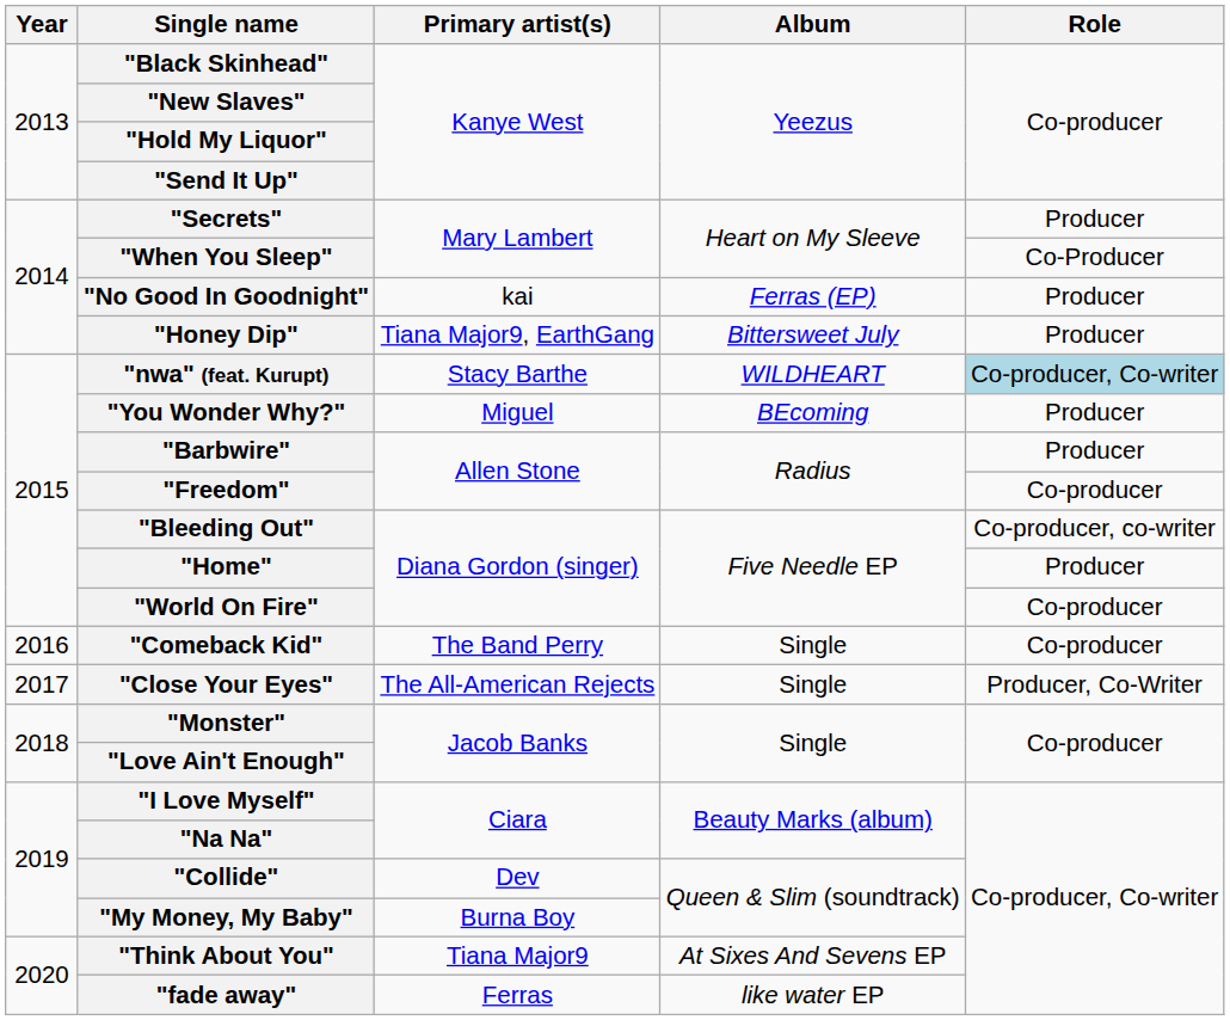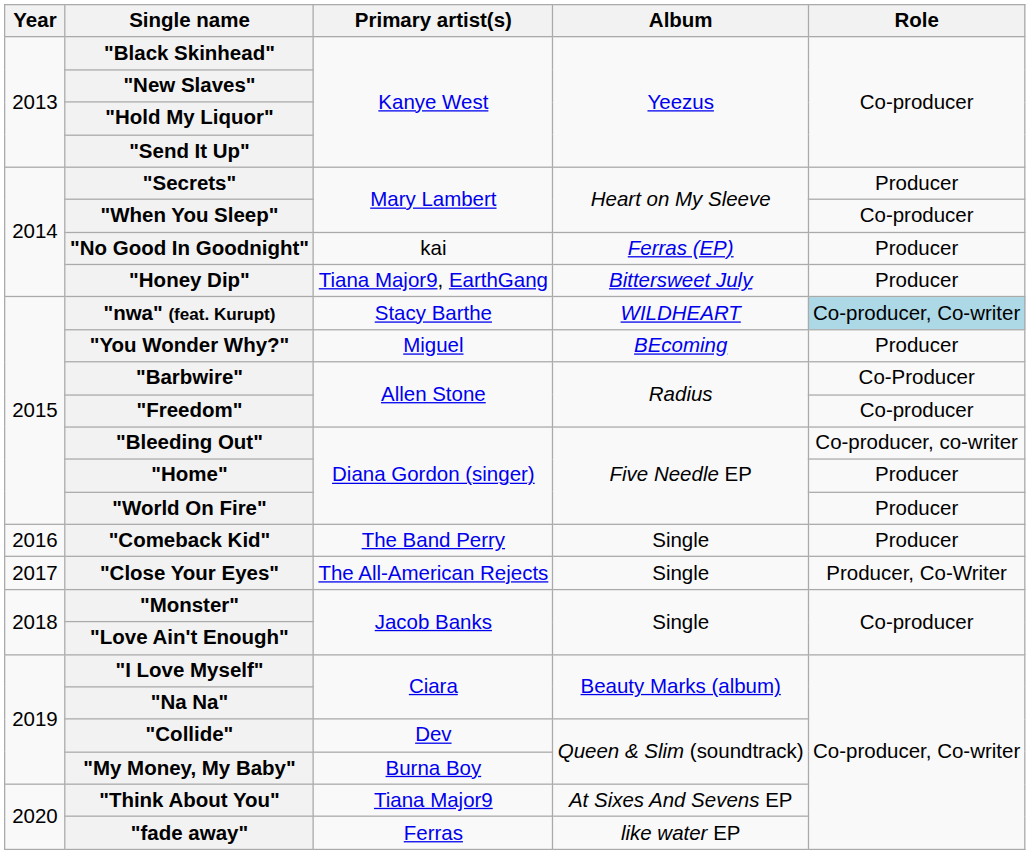"When You Sleep" | Role: Co-Producer -> Co-producer
"Barbwire" | Role: Producer -> Co-Producer
"World On Fire" | Role: Co-producer -> Producer
"Comeback Kid" | Role: Co-producer -> Producer
